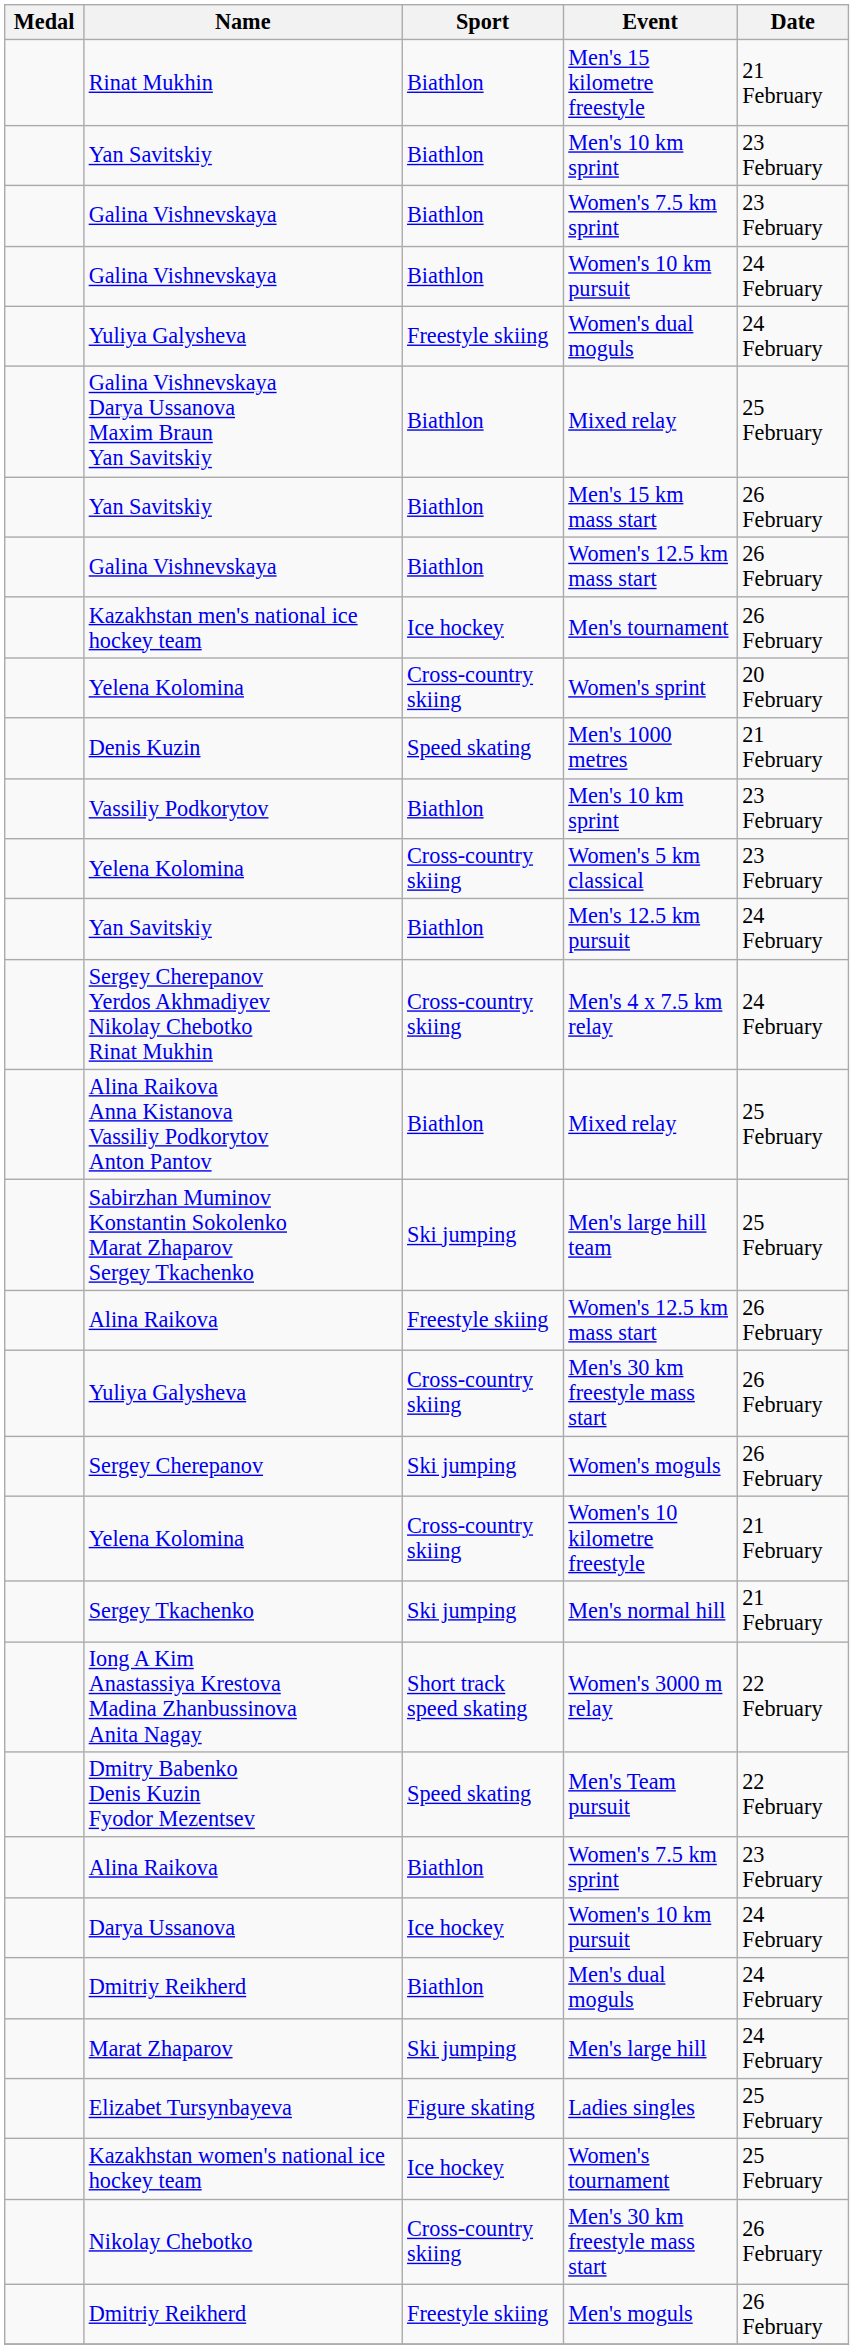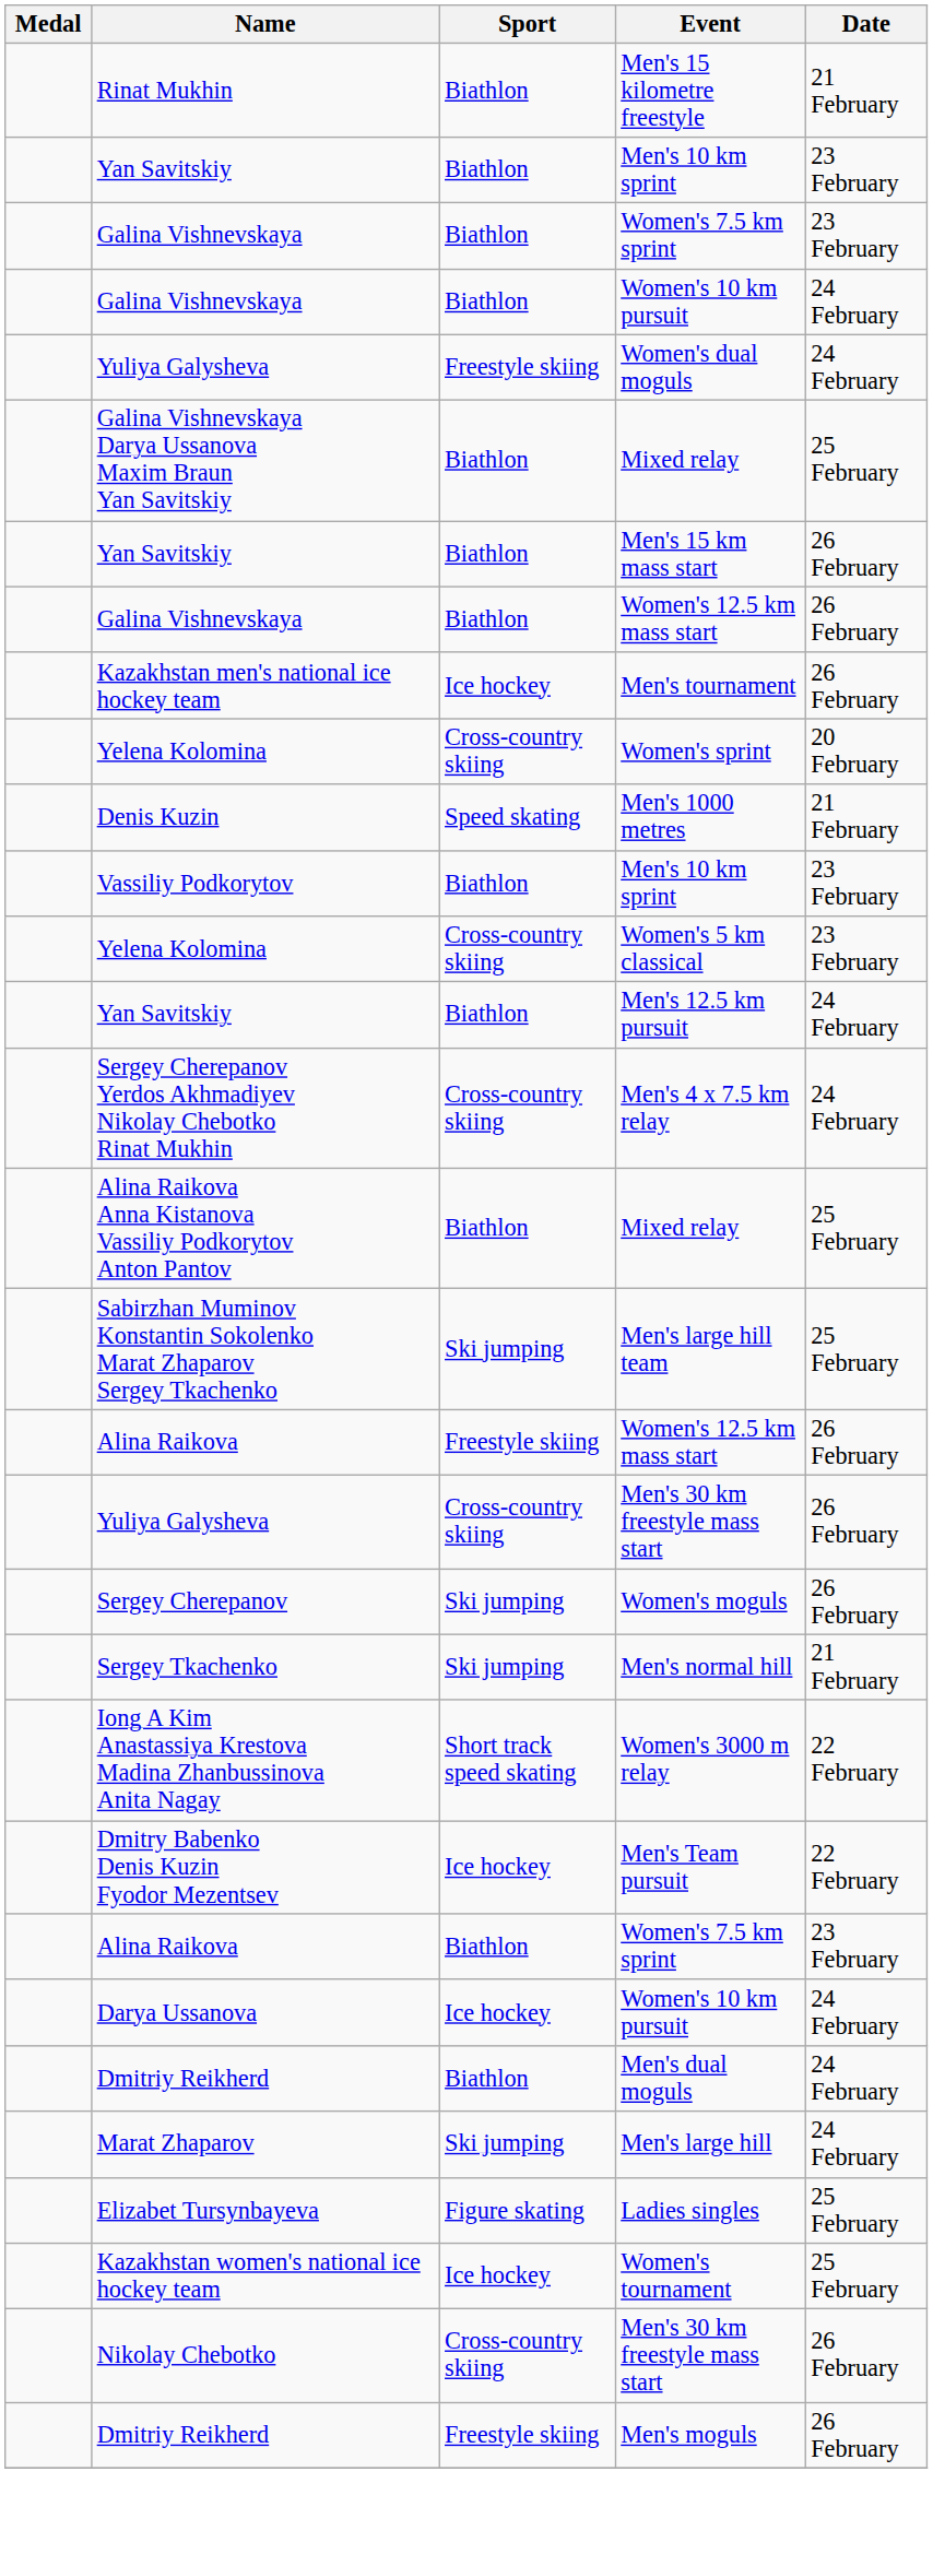- row: Yelena Kolomina | Cross-country skiing | Women's 10 kilometre freestyle | 21 February
Men's Team pursuit | Sport: Speed skating -> Ice hockey
